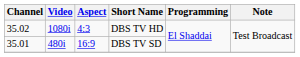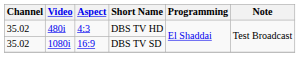DBS TV HD | Video: 1080i -> 480i
DBS TV SD | Channel: 35.01 -> 35.02
DBS TV SD | Video: 480i -> 1080i
